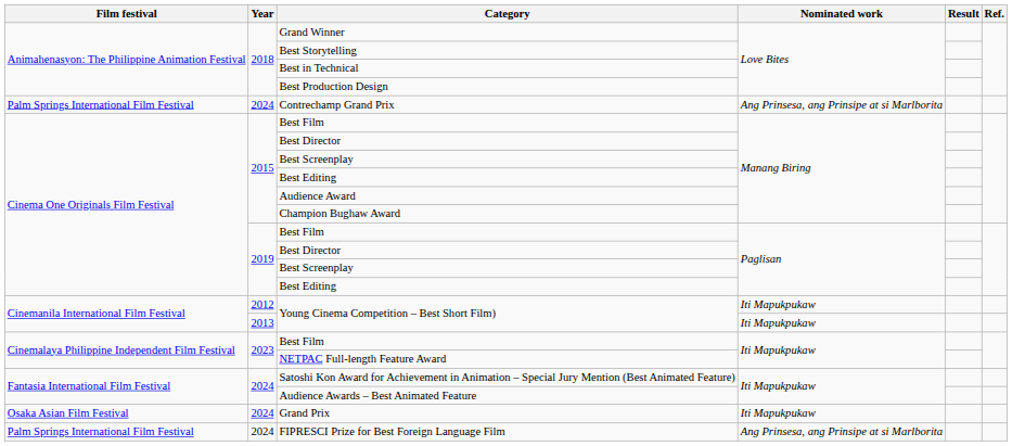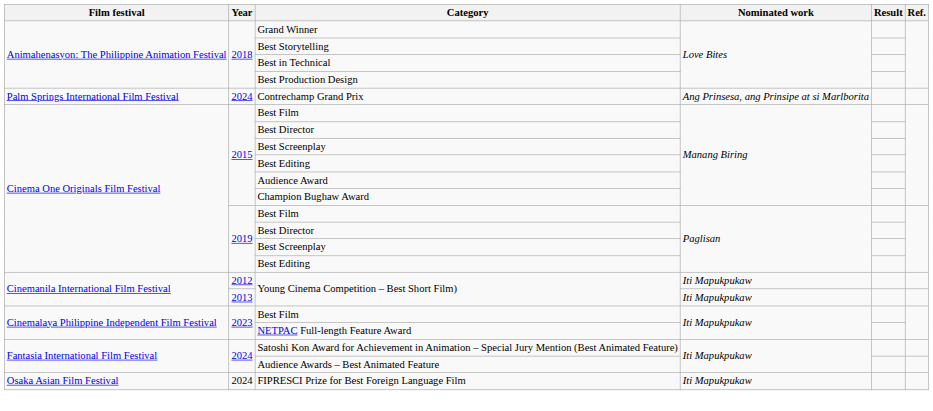- row: Osaka Asian Film Festival | 2024 | Grand Prix | Iti Mapukpukaw
FIPRESCI Prize for Best Foreign Language Film | Film festival: Palm Springs International Film Festival -> Osaka Asian Film Festival
FIPRESCI Prize for Best Foreign Language Film | Nominated work: Ang Prinsesa, ang Prinsipe at si Marlborita -> Iti Mapukpukaw
